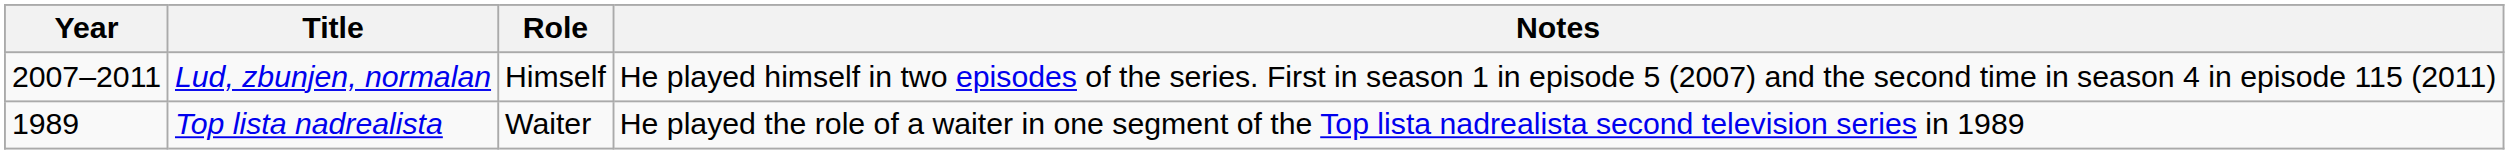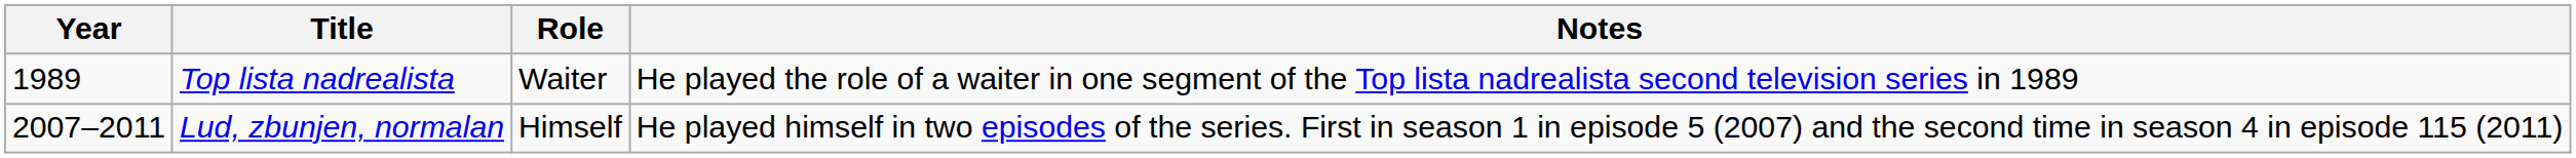rows swapped: Top lista nadrealista <-> Lud, zbunjen, normalan
